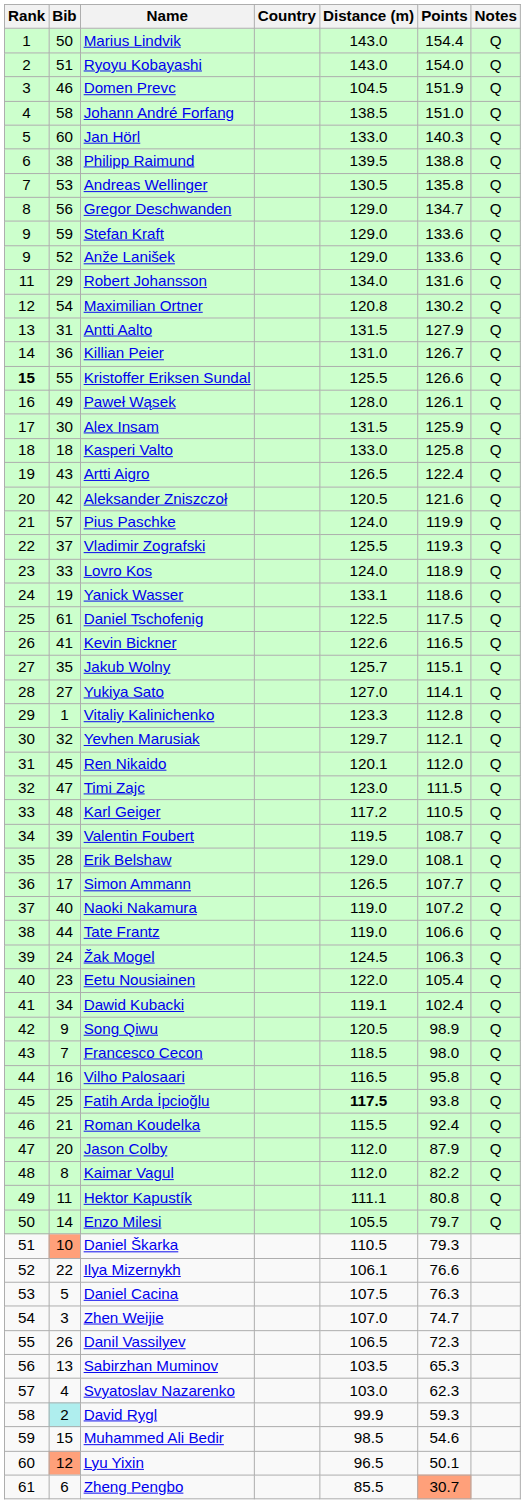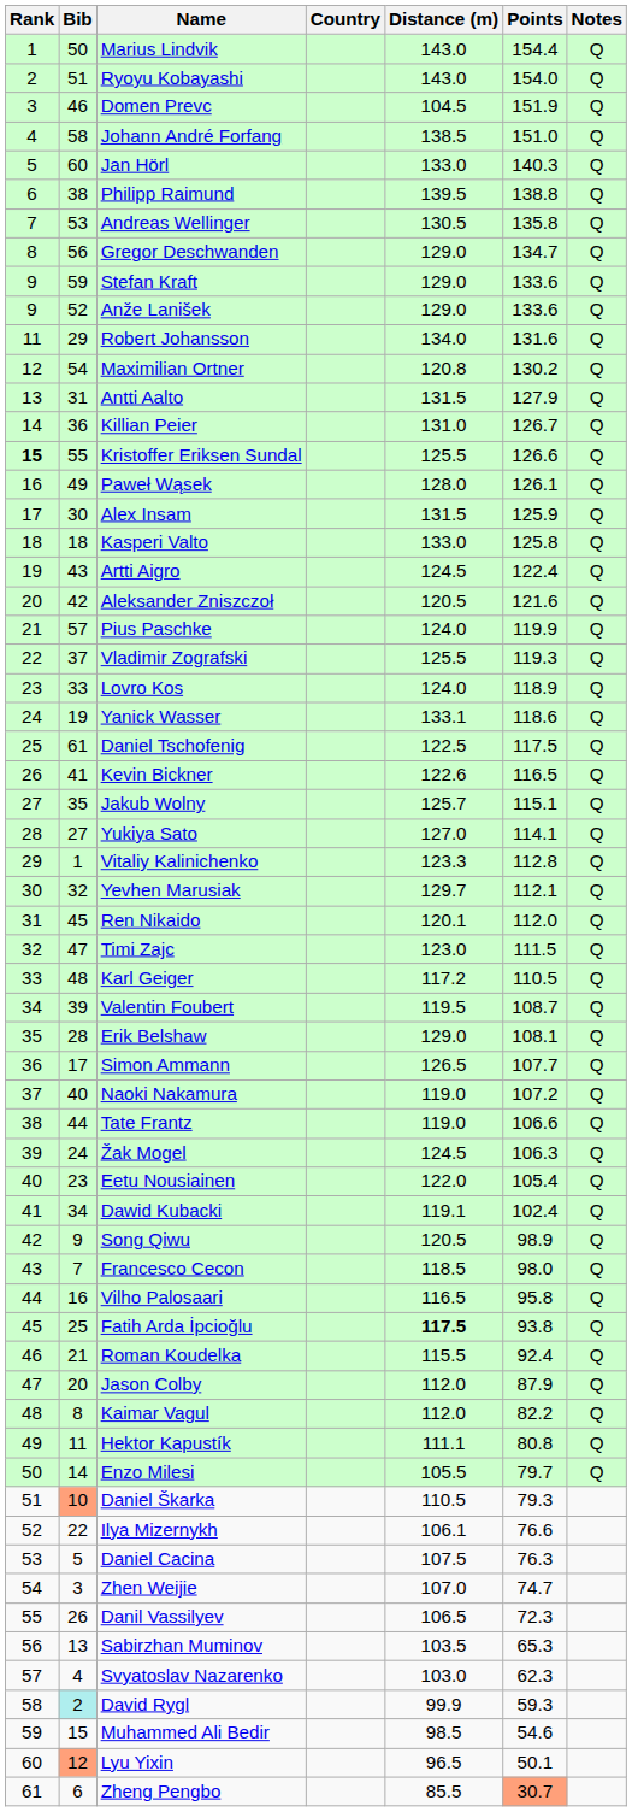Artti Aigro | Distance (m): 126.5 -> 124.5
